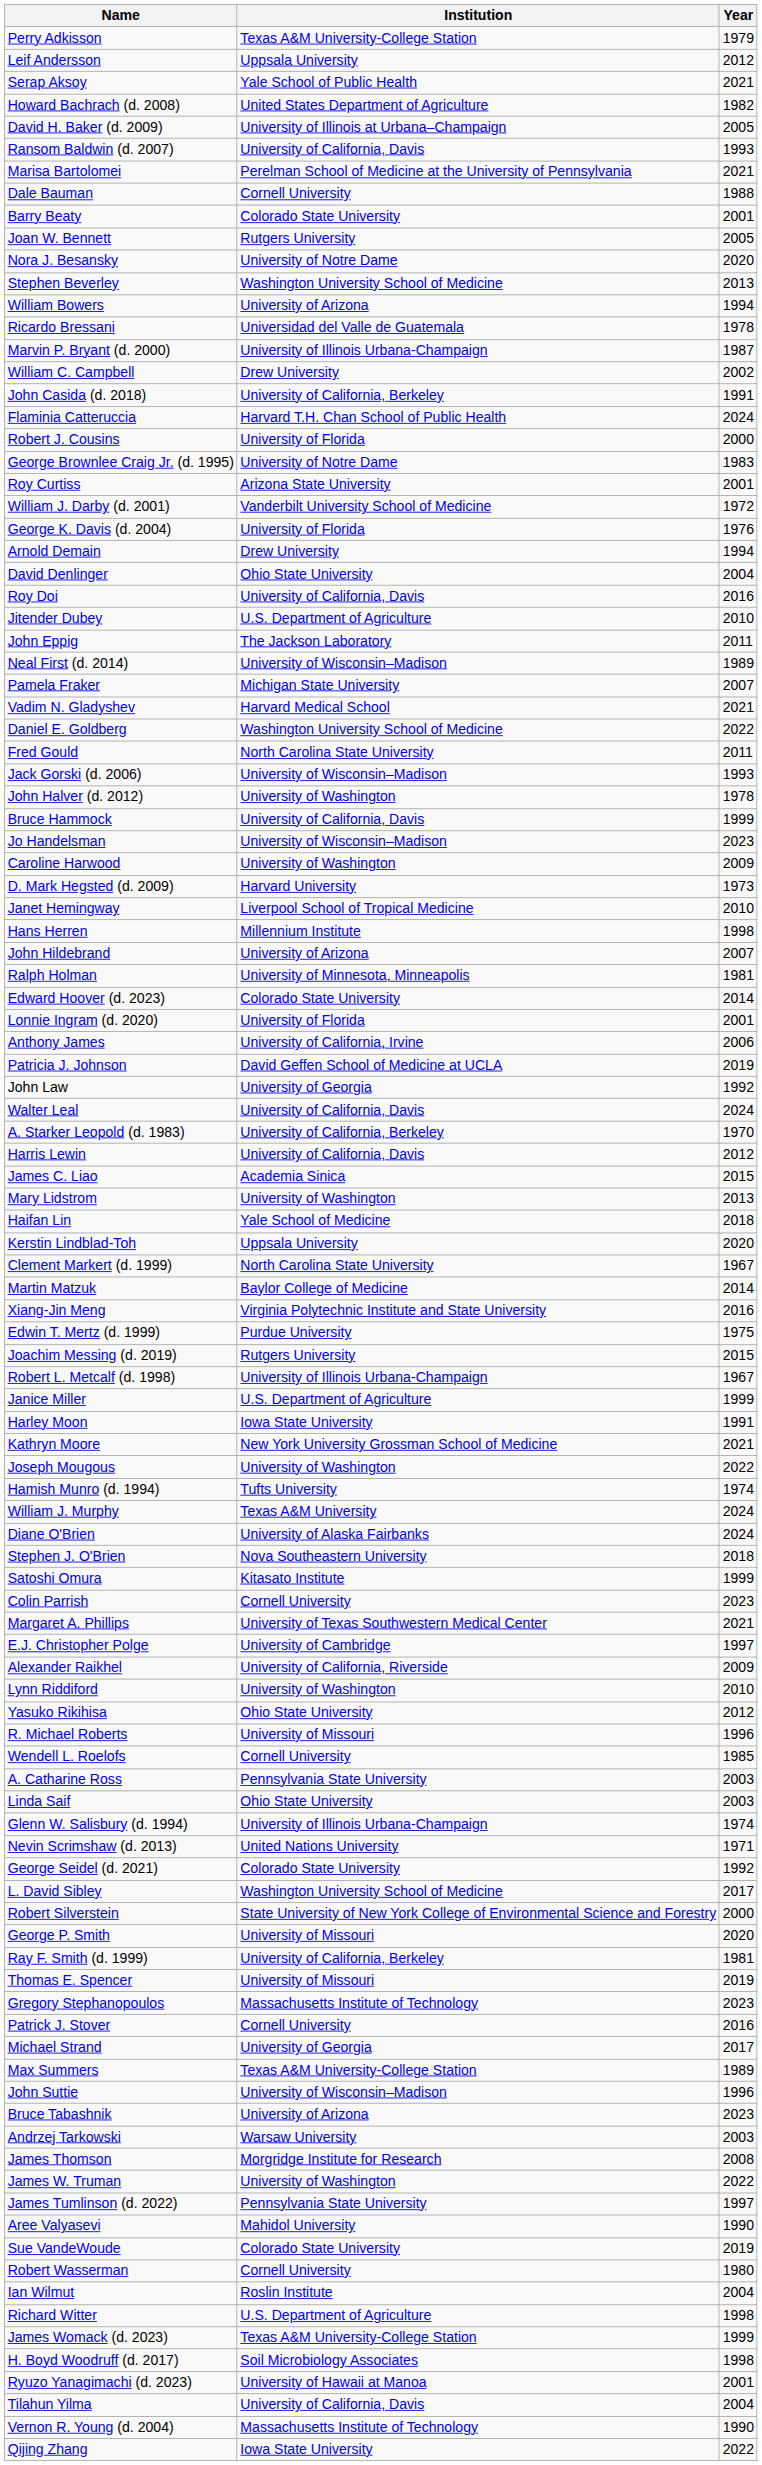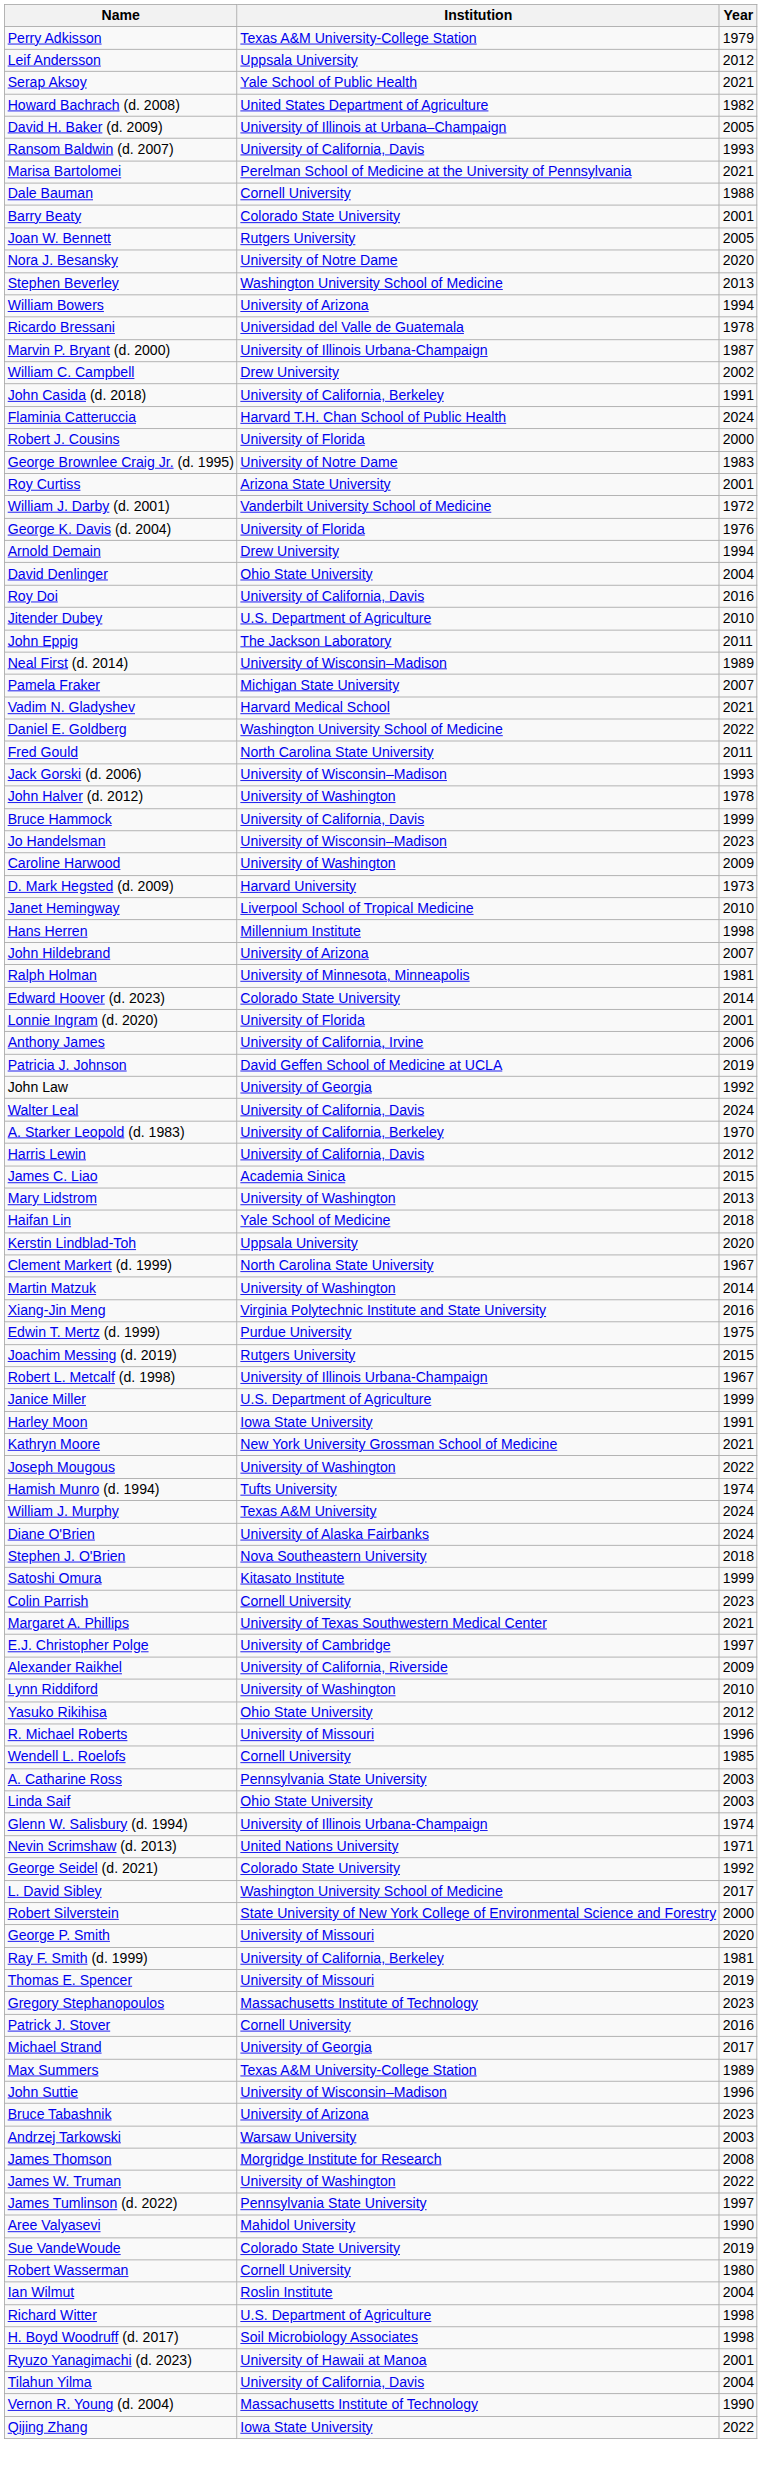Martin Matzuk | Institution: Baylor College of Medicine -> University of Washington
- row: James Womack (d. 2023) | Texas A&M University-College Station | 1999
